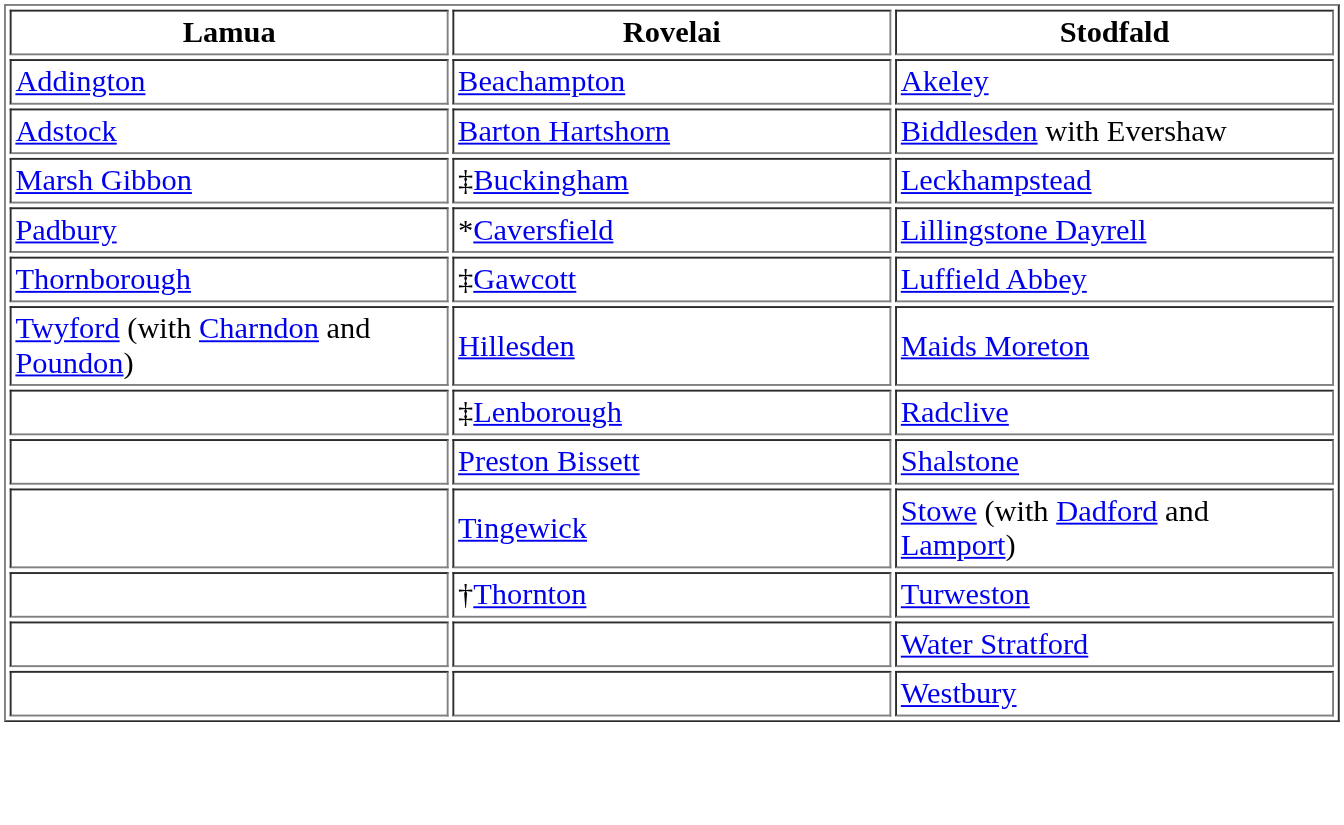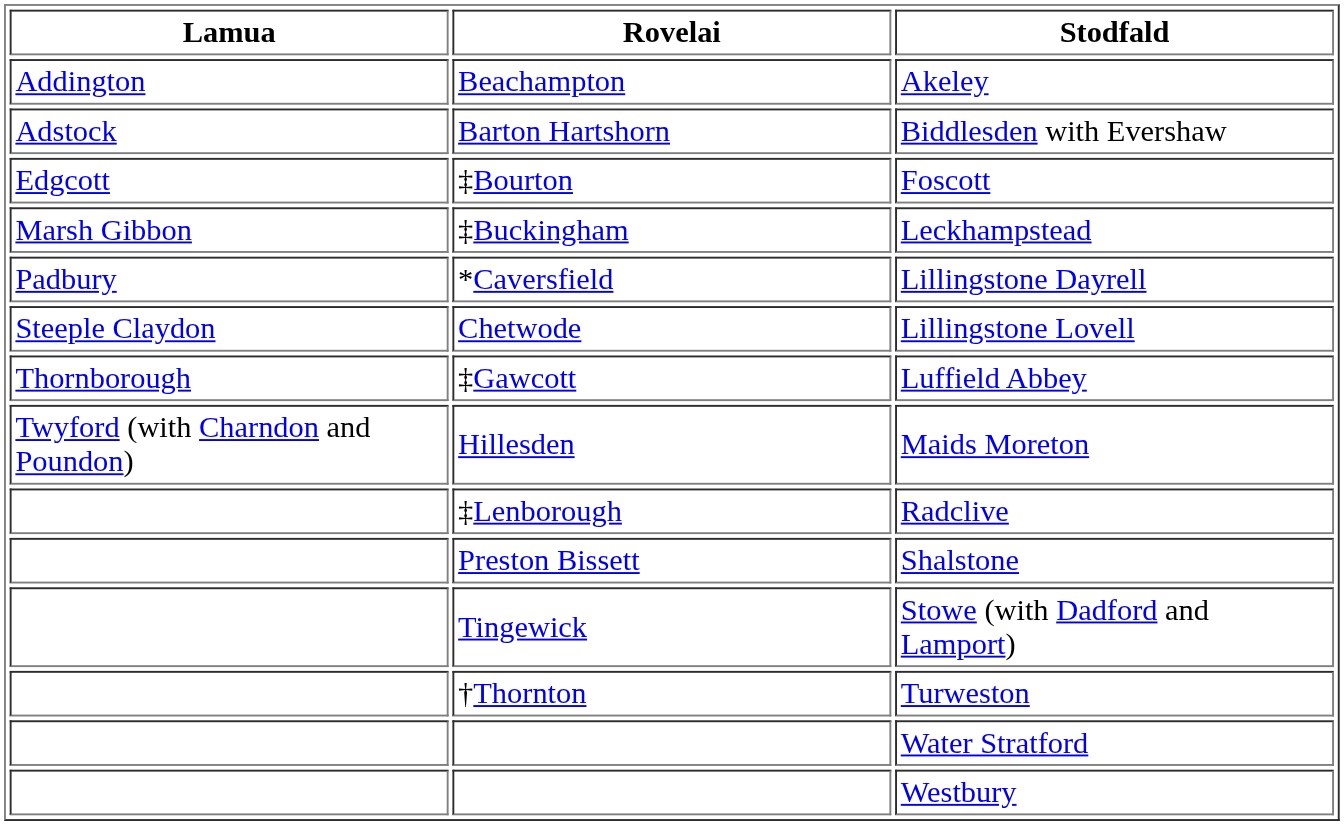+ row: Edgcott | ‡Bourton | Foscott
+ row: Steeple Claydon | Chetwode | Lillingstone Lovell
